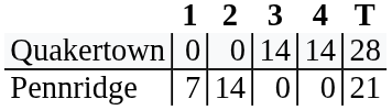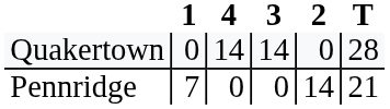columns swapped: 2 <-> 4
